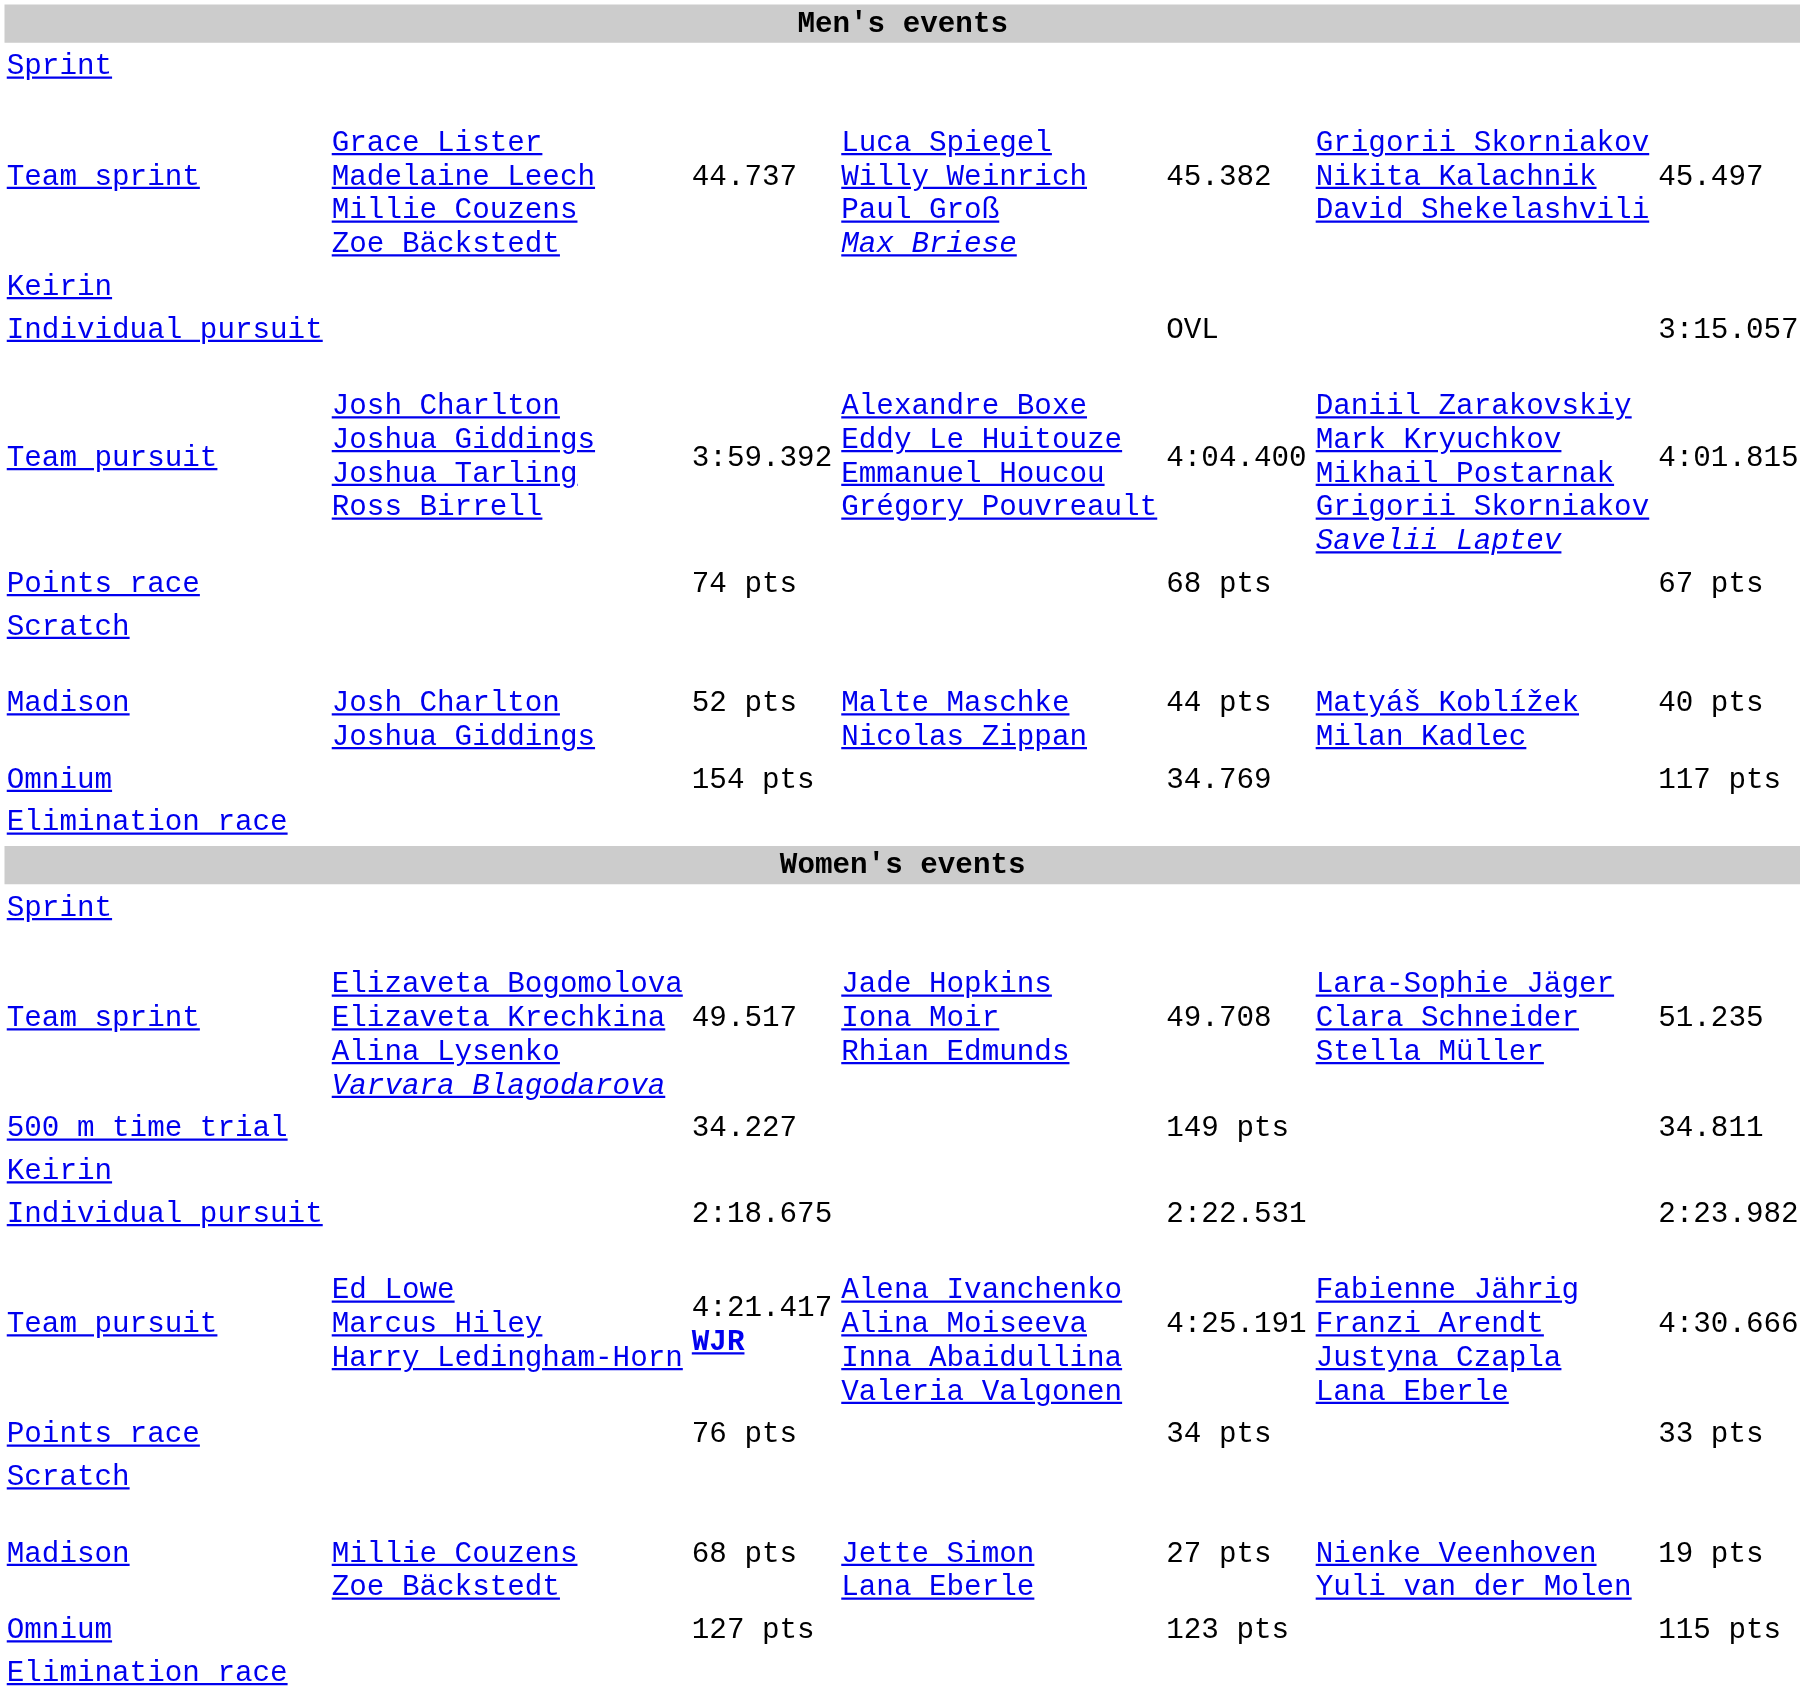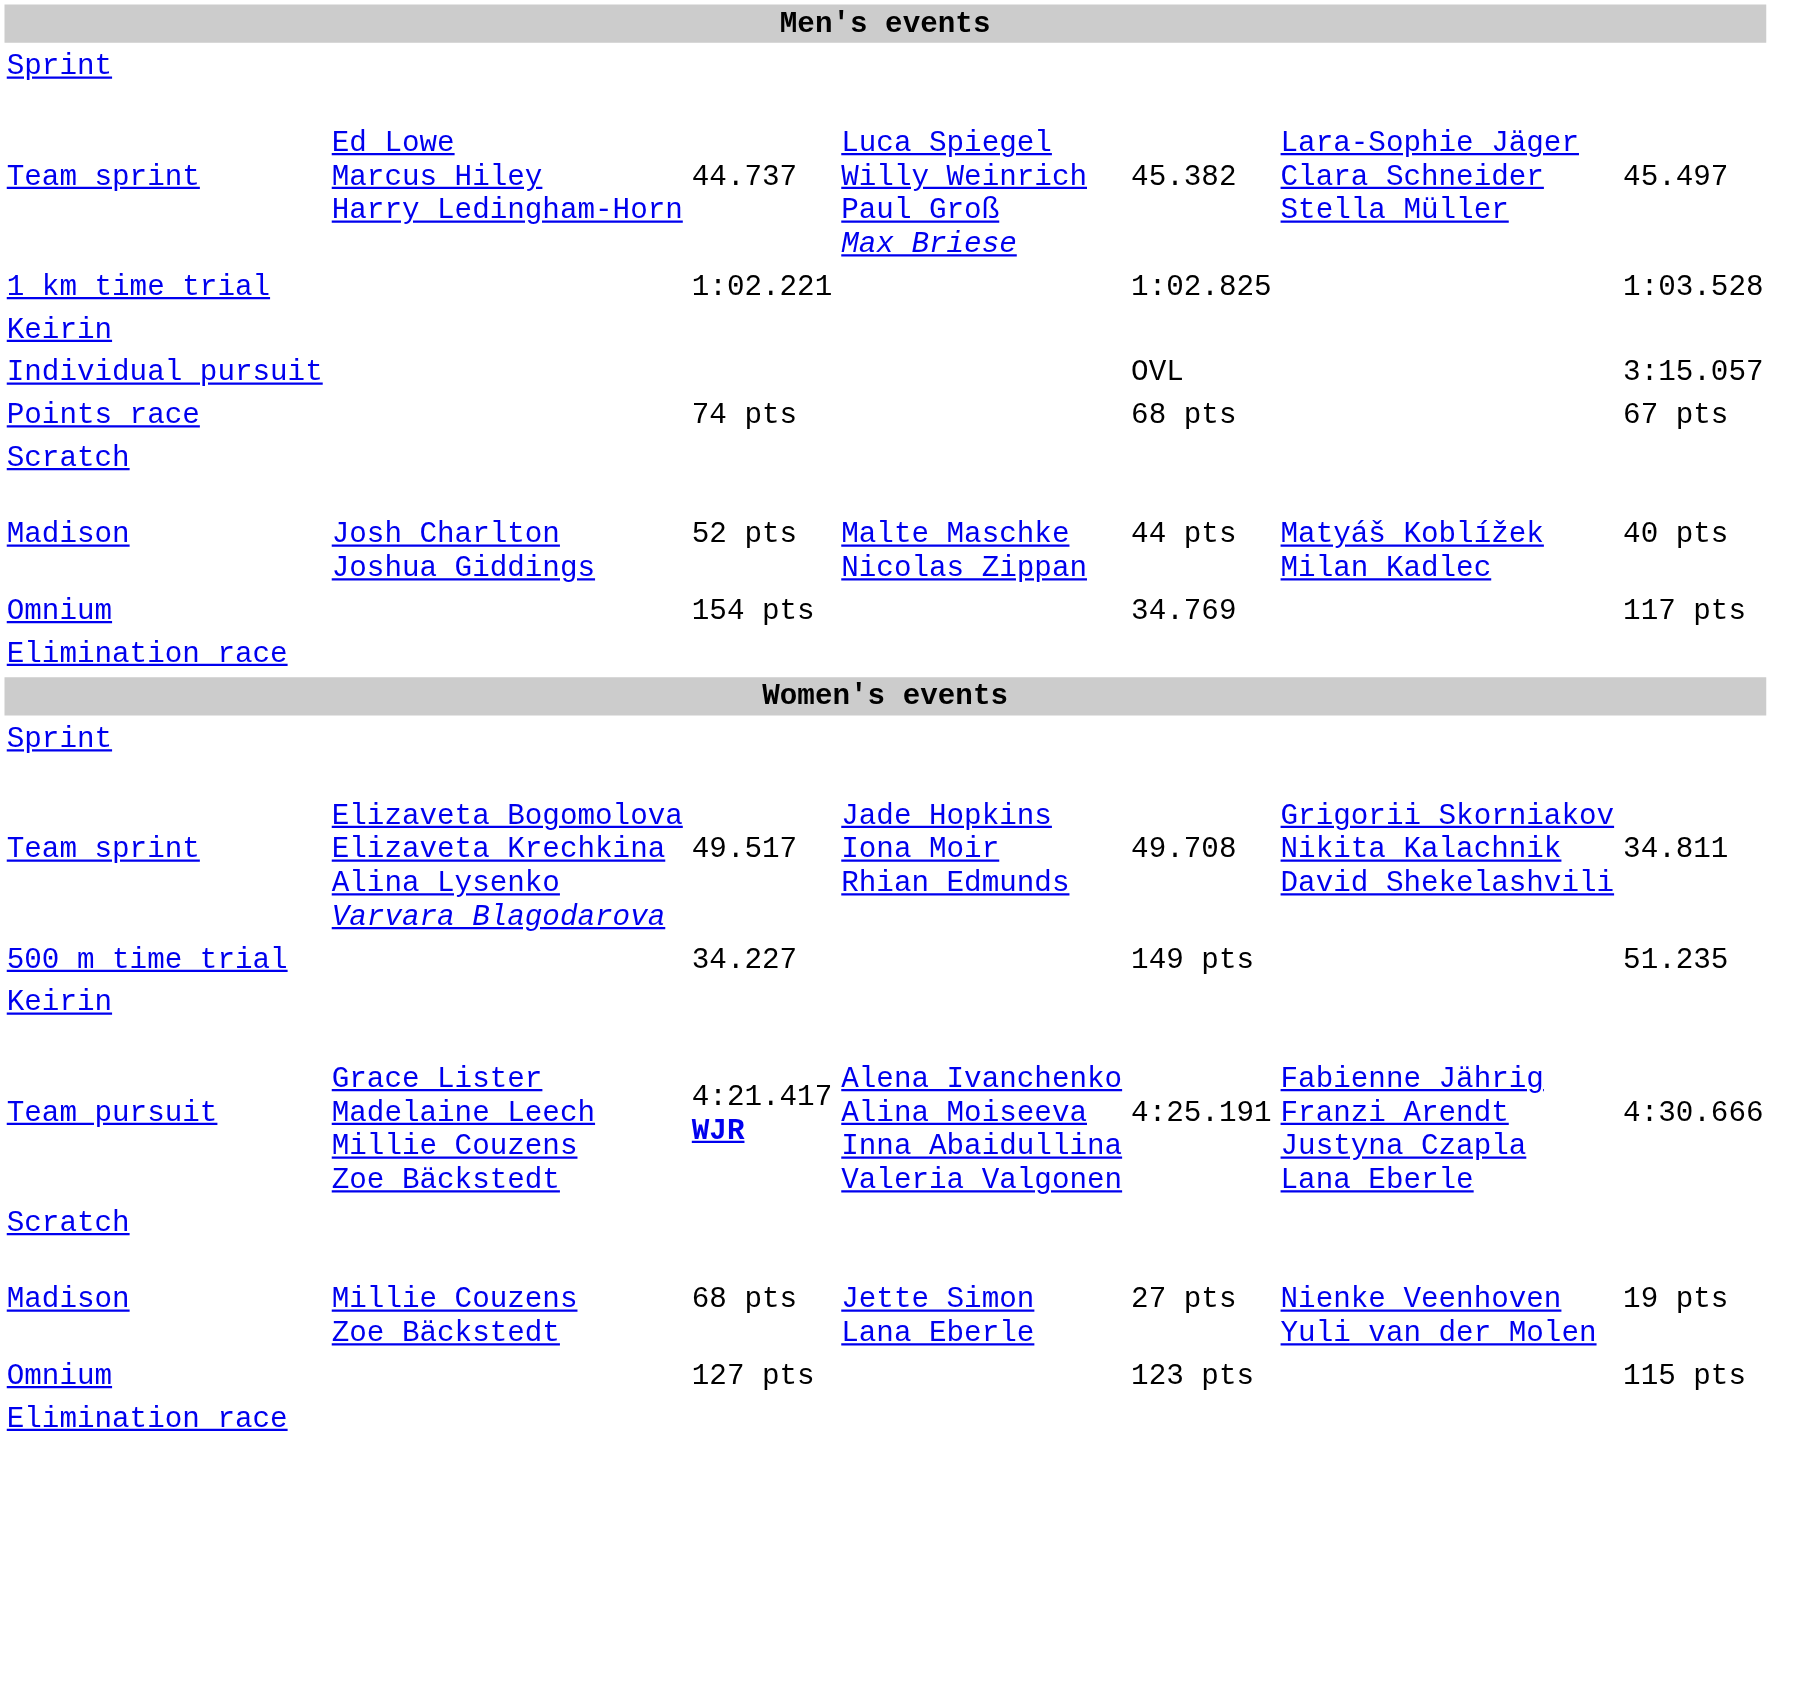44.737 | column 2: Grace Lister Madelaine Leech Millie Couzens Zoe Bäckstedt -> Ed Lowe Marcus Hiley Harry Ledingham-Horn
44.737 | column 6: Grigorii Skorniakov Nikita Kalachnik David Shekelashvili -> Lara-Sophie Jäger Clara Schneider Stella Müller
+ row: 1 km time trial | 1:02.221 | 1:02.825 | 1:03.528
- row: Team pursuit | Josh Charlton Joshua Giddings Joshua Tarling Ross Birrell | 3:59.392 | Alexandre Boxe Eddy Le Huitouze Emmanuel Houcou Grégory Pouvreault | 4:04.400 | Daniil Zarakovskiy Mark Kryuchkov Mikhail Postarnak Grigorii Skorniakov Savelii Laptev | 4:01.815
49.517 | column 6: Lara-Sophie Jäger Clara Schneider Stella Müller -> Grigorii Skorniakov Nikita Kalachnik David Shekelashvili
49.517 | column 7: 51.235 -> 34.811
34.227 | column 7: 34.811 -> 51.235
- row: Individual pursuit | 2:18.675 | 2:22.531 | 2:23.982
4:21.417 WJR | column 2: Ed Lowe Marcus Hiley Harry Ledingham-Horn -> Grace Lister Madelaine Leech Millie Couzens Zoe Bäckstedt
- row: Points race | 76 pts | 34 pts | 33 pts
